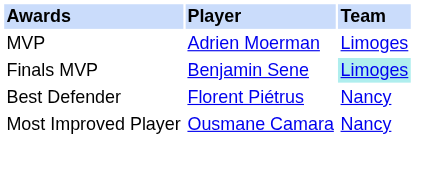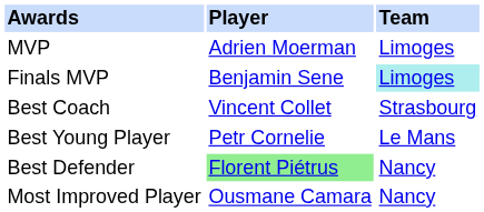+ row: Best Coach | Vincent Collet | Strasbourg
+ row: Best Young Player | Petr Cornelie | Le Mans
Best Defender | Player: no background -> lightgreen background
